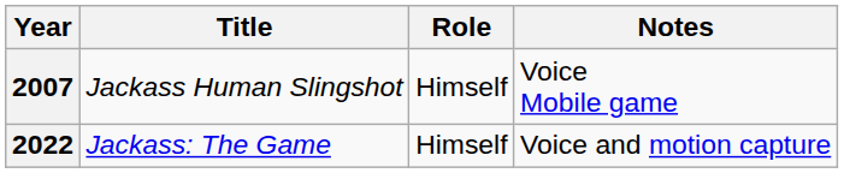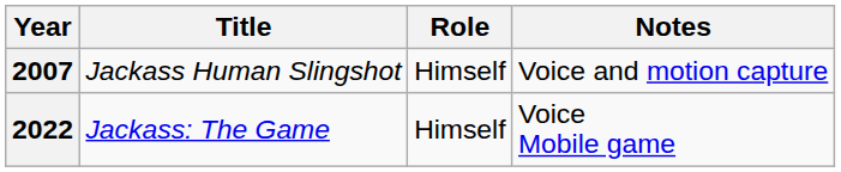2007 | Notes: Voice Mobile game -> Voice and motion capture
2022 | Notes: Voice and motion capture -> Voice Mobile game
